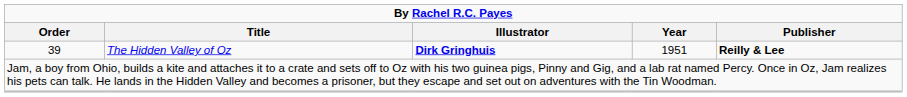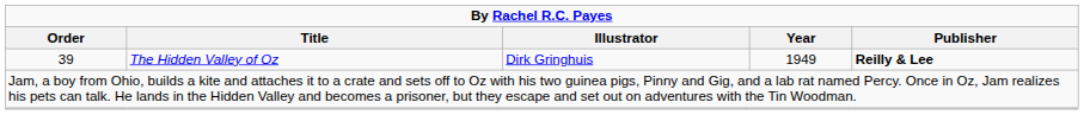39 | Illustrator: bold -> normal
39 | Year: 1951 -> 1949
